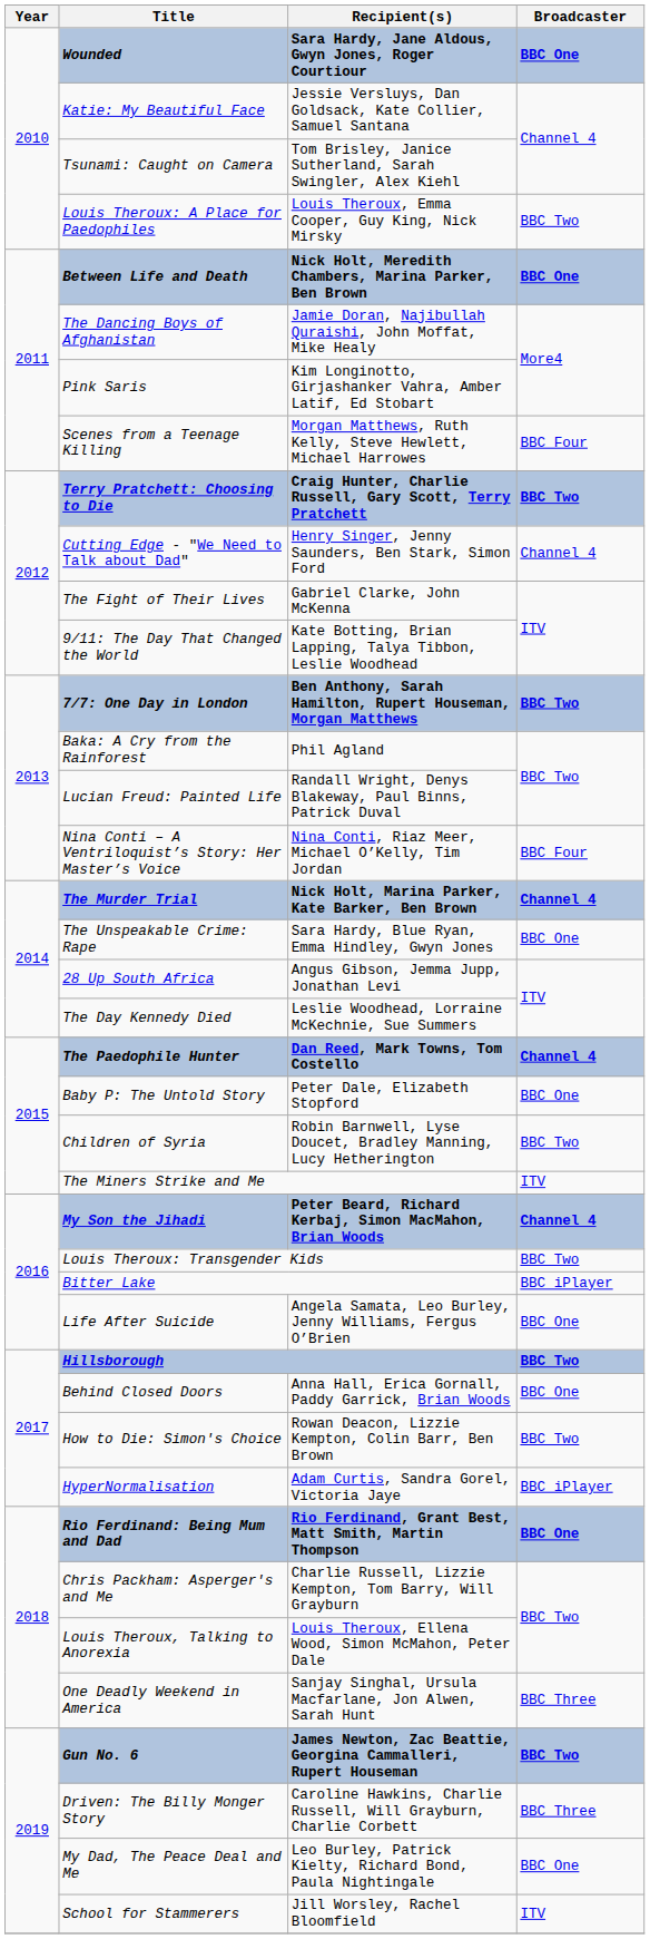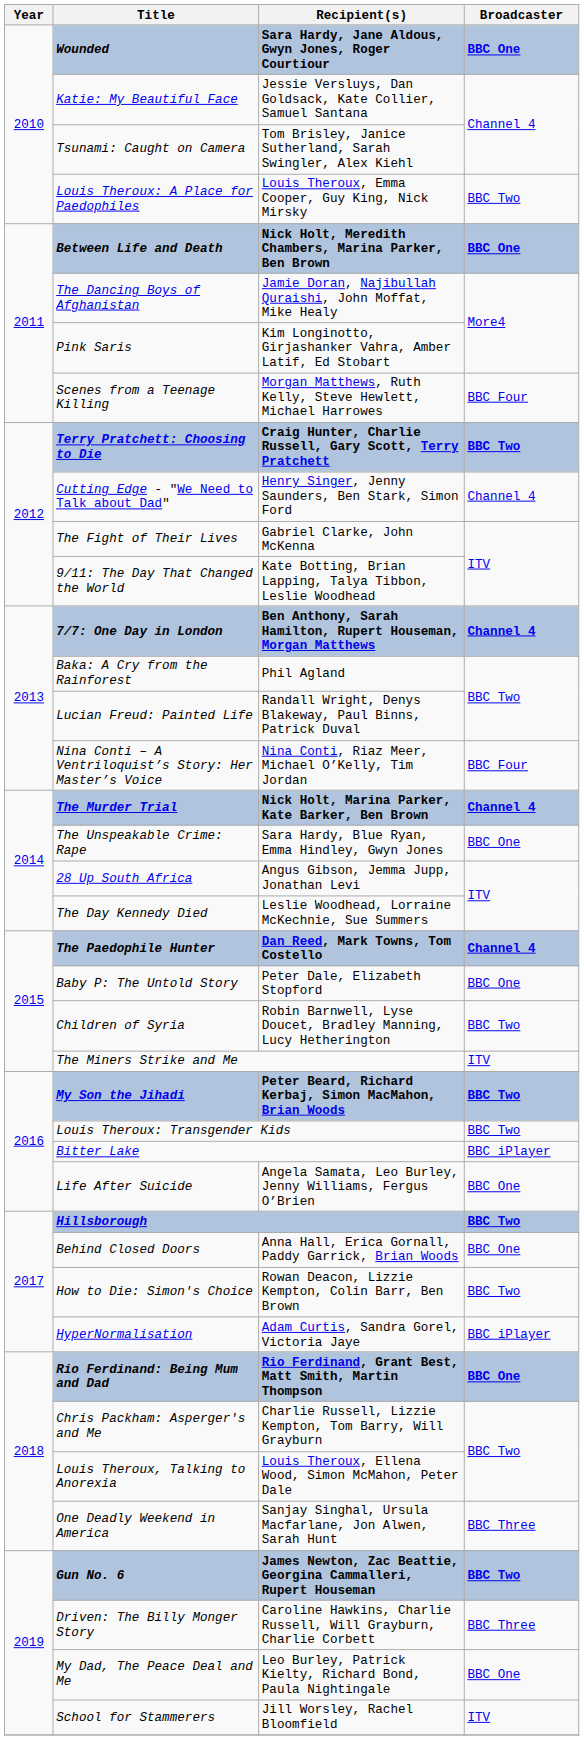7/7: One Day in London | Broadcaster: BBC Two -> Channel 4
My Son the Jihadi | Broadcaster: Channel 4 -> BBC Two
